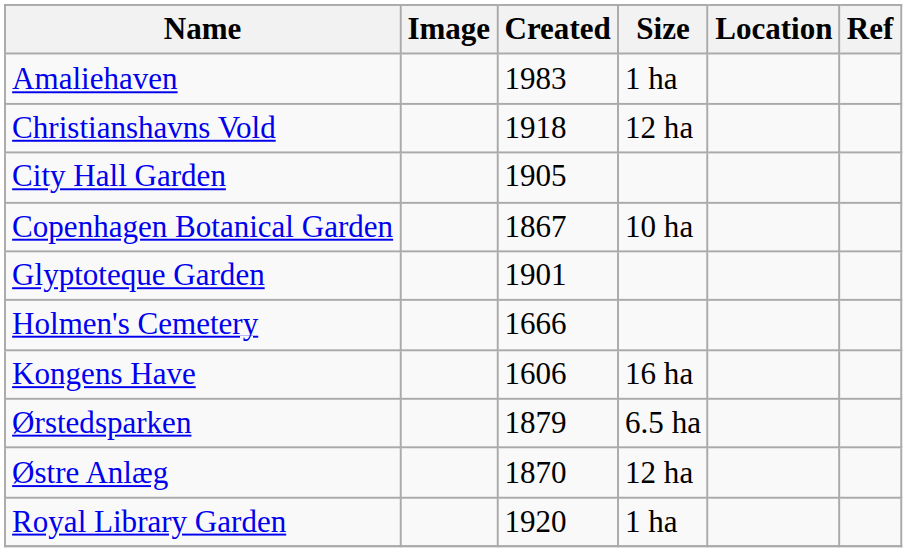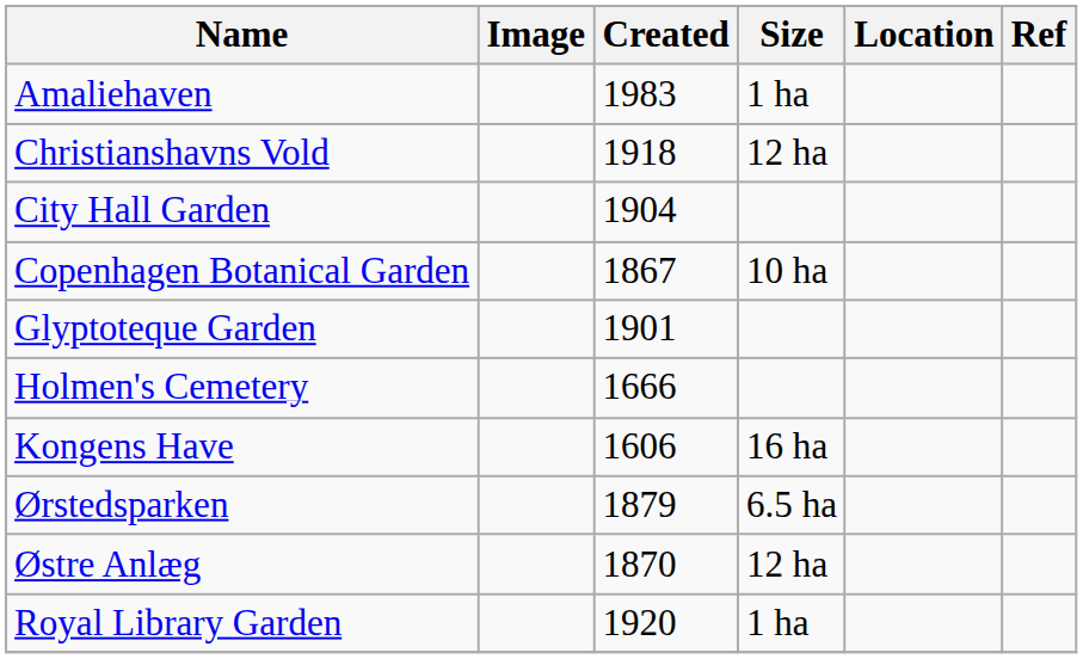City Hall Garden | Created: 1905 -> 1904
